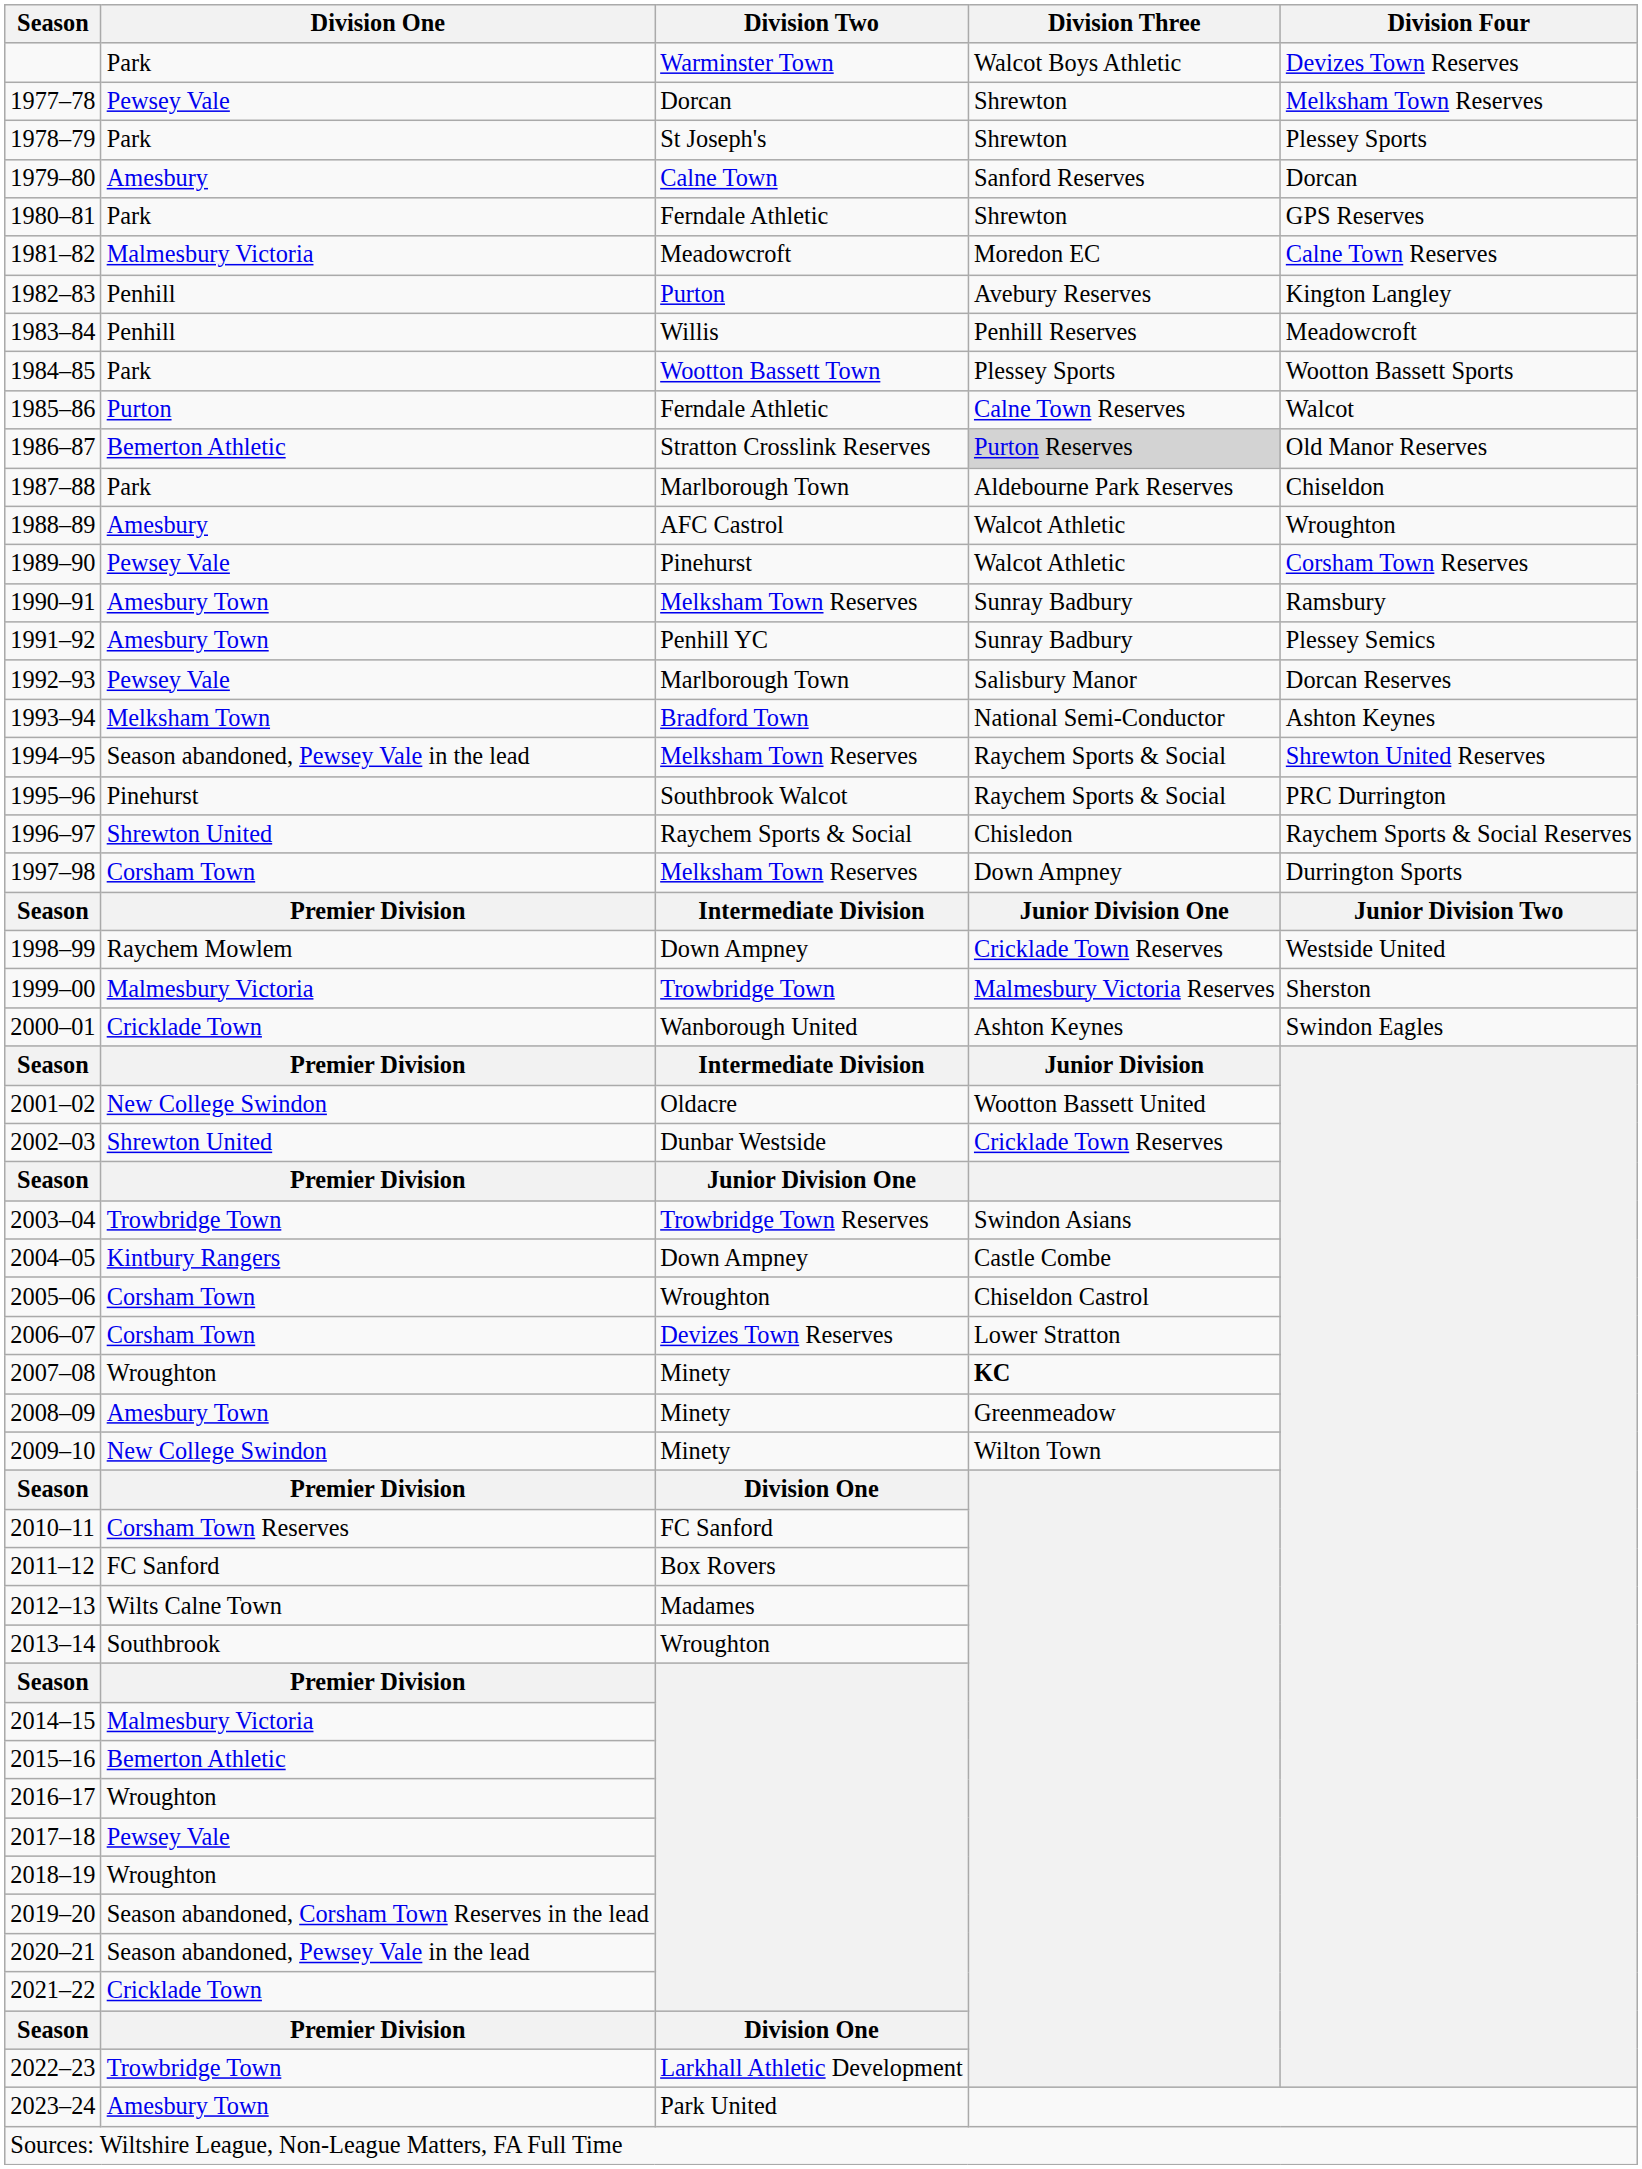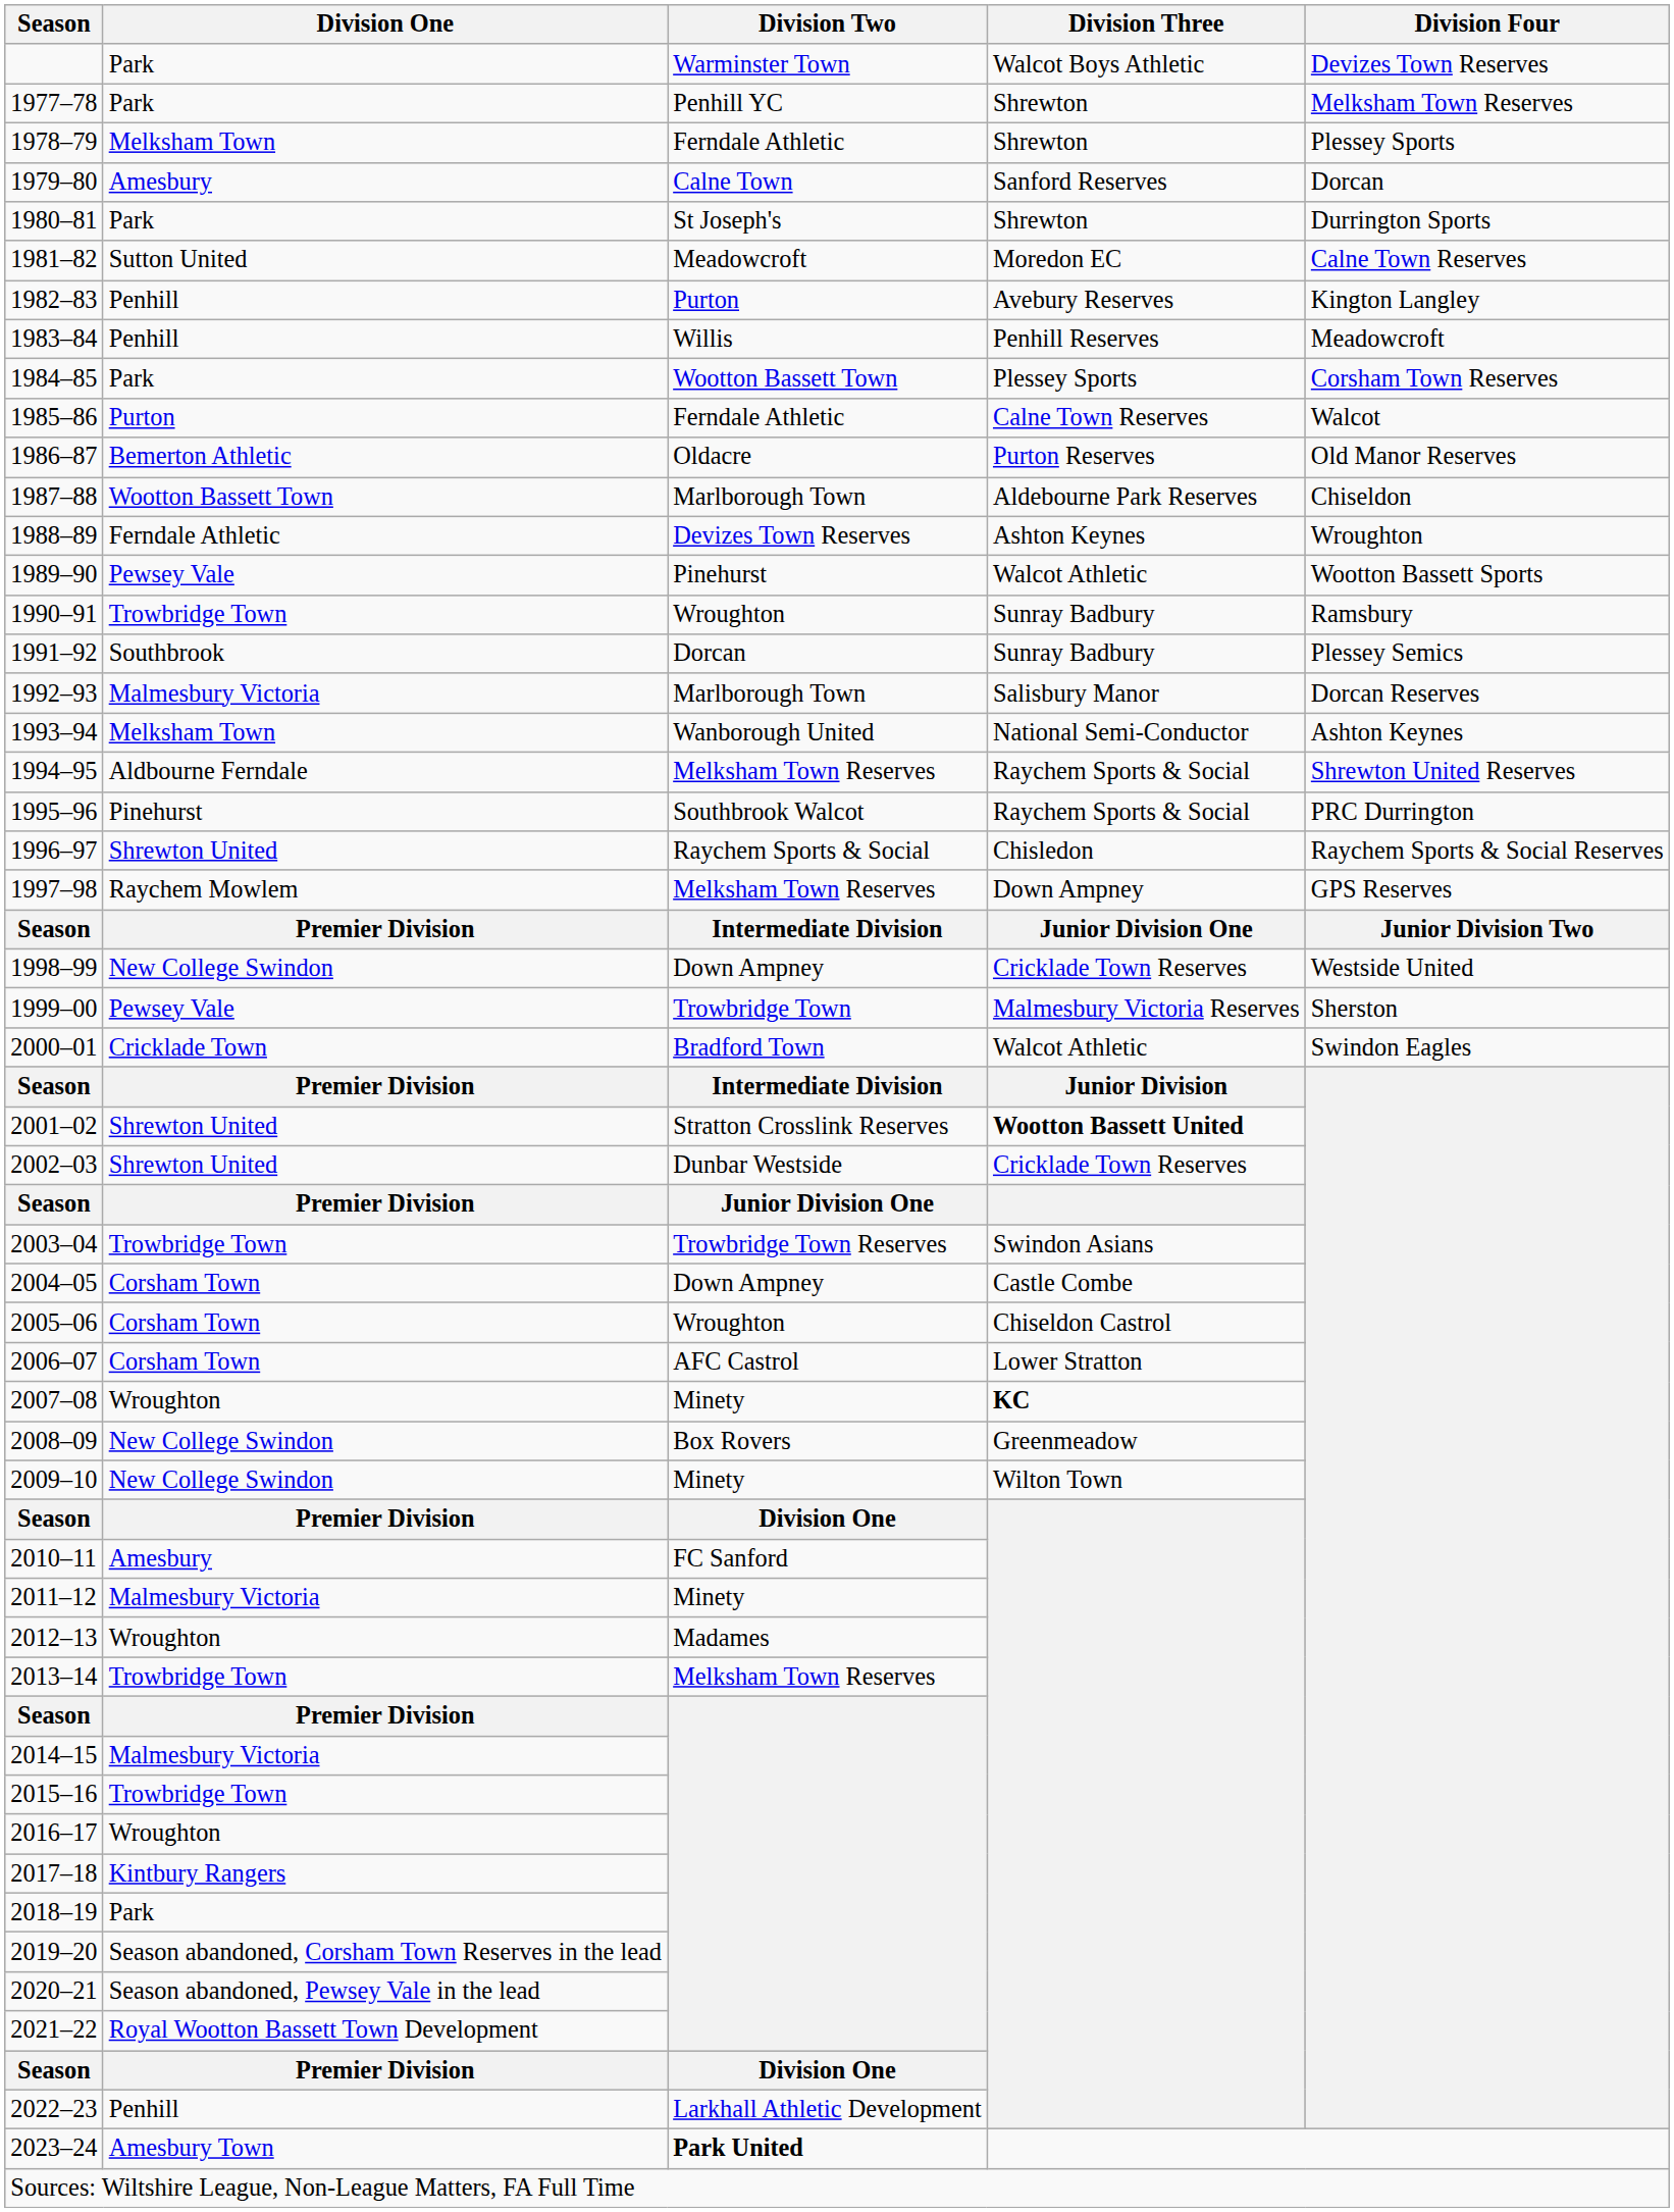1977–78 | Division One: Pewsey Vale -> Park
1977–78 | Division Two: Dorcan -> Penhill YC
1978–79 | Division One: Park -> Melksham Town
1978–79 | Division Two: St Joseph's -> Ferndale Athletic
1980–81 | Division Two: Ferndale Athletic -> St Joseph's
1980–81 | Division Four: GPS Reserves -> Durrington Sports
1981–82 | Division One: Malmesbury Victoria -> Sutton United
1984–85 | Division Four: Wootton Bassett Sports -> Corsham Town Reserves
1986–87 | Division Two: Stratton Crosslink Reserves -> Oldacre
1986–87 | Division Three: lightgrey background -> no background
1987–88 | Division One: Park -> Wootton Bassett Town
1988–89 | Division One: Amesbury -> Ferndale Athletic
1988–89 | Division Two: AFC Castrol -> Devizes Town Reserves
1988–89 | Division Three: Walcot Athletic -> Ashton Keynes
1989–90 | Division Four: Corsham Town Reserves -> Wootton Bassett Sports
1990–91 | Division One: Amesbury Town -> Trowbridge Town
1990–91 | Division Two: Melksham Town Reserves -> Wroughton
1991–92 | Division One: Amesbury Town -> Southbrook
1991–92 | Division Two: Penhill YC -> Dorcan
1992–93 | Division One: Pewsey Vale -> Malmesbury Victoria
1993–94 | Division Two: Bradford Town -> Wanborough United
1994–95 | Division One: Season abandoned, Pewsey Vale in the lead -> Aldbourne Ferndale
1997–98 | Division One: Corsham Town -> Raychem Mowlem
1997–98 | Division Four: Durrington Sports -> GPS Reserves
1998–99 | Division One: Raychem Mowlem -> New College Swindon
1999–00 | Division One: Malmesbury Victoria -> Pewsey Vale
2000–01 | Division Two: Wanborough United -> Bradford Town
2000–01 | Division Three: Ashton Keynes -> Walcot Athletic
2001–02 | Division One: New College Swindon -> Shrewton United
2001–02 | Division Two: Oldacre -> Stratton Crosslink Reserves
2001–02 | Division Three: normal -> bold
2004–05 | Division One: Kintbury Rangers -> Corsham Town
2006–07 | Division Two: Devizes Town Reserves -> AFC Castrol
2008–09 | Division One: Amesbury Town -> New College Swindon
2008–09 | Division Two: Minety -> Box Rovers
2010–11 | Division One: Corsham Town Reserves -> Amesbury
2011–12 | Division One: FC Sanford -> Malmesbury Victoria
2011–12 | Division Two: Box Rovers -> Minety
2012–13 | Division One: Wilts Calne Town -> Wroughton
2013–14 | Division One: Southbrook -> Trowbridge Town
2013–14 | Division Two: Wroughton -> Melksham Town Reserves
2015–16 | Division One: Bemerton Athletic -> Trowbridge Town
2017–18 | Division One: Pewsey Vale -> Kintbury Rangers
2018–19 | Division One: Wroughton -> Park
2021–22 | Division One: Cricklade Town -> Royal Wootton Bassett Town Development
2022–23 | Division One: Trowbridge Town -> Penhill
2023–24 | Division Two: normal -> bold
